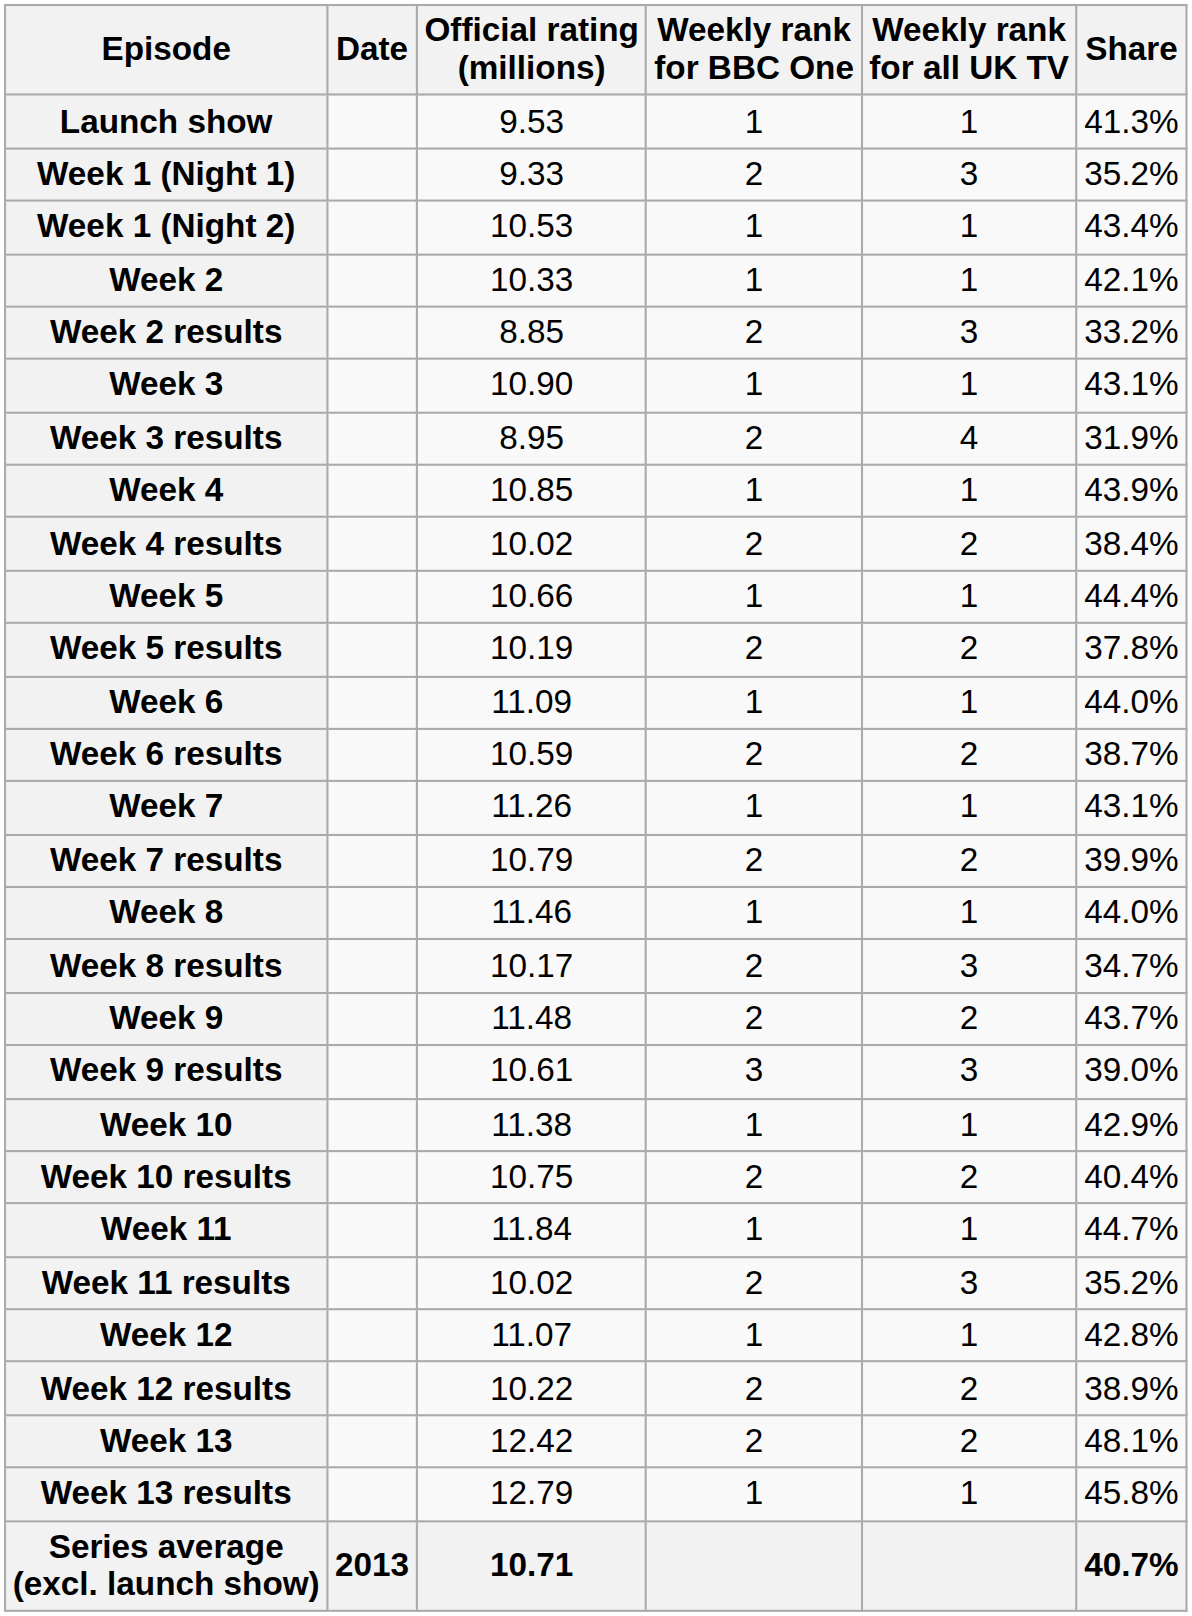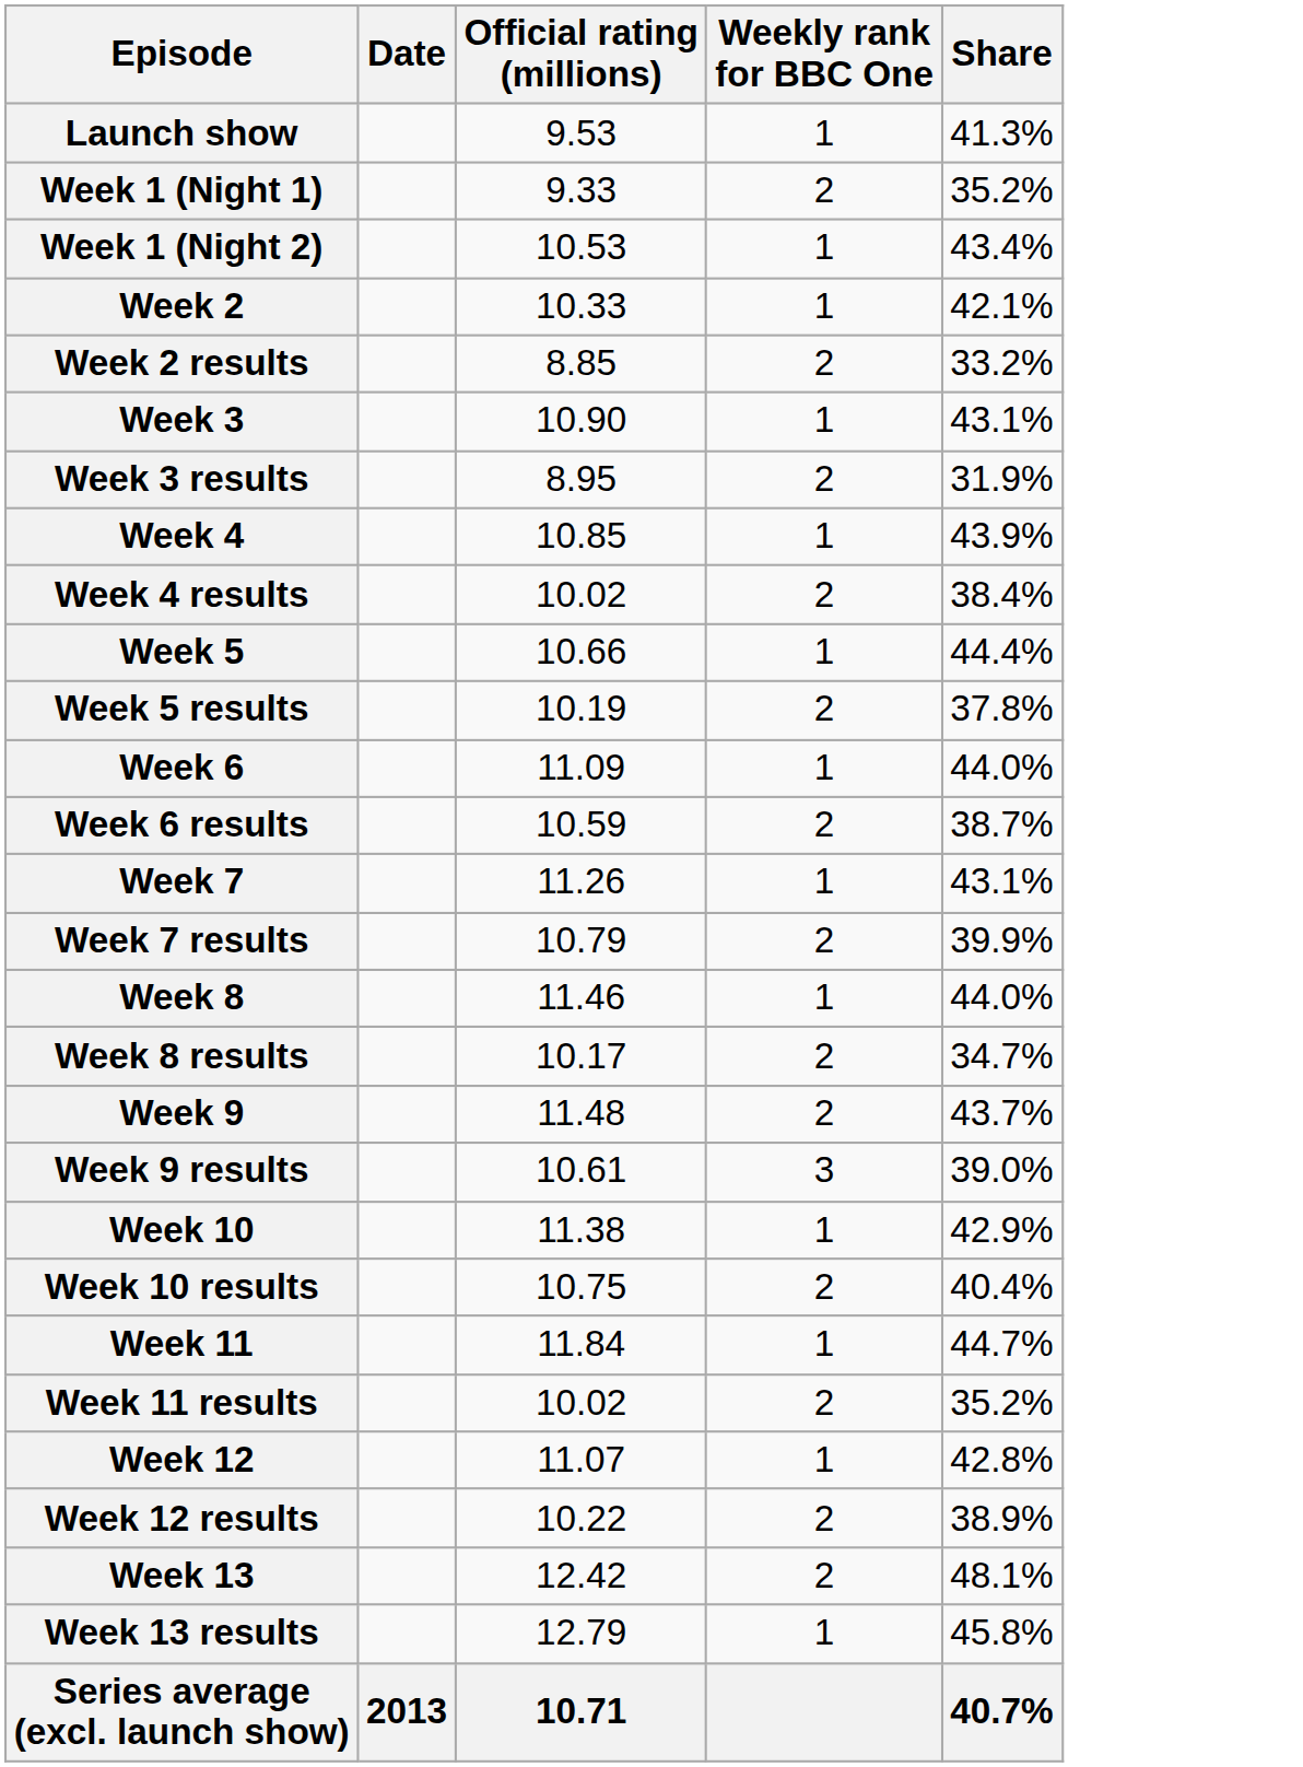- column: Weekly rank for all UK TV | 1 | 3 | 1 | 1 | 3 | 1 | 4 | 1 | 2 | 1 | 2 | 1 | 2 | 1 | 2 | 1 | 3 | 2 | 3 | 1 | 2 | 1 | 3 | 1 | 2 | 2 | 1
